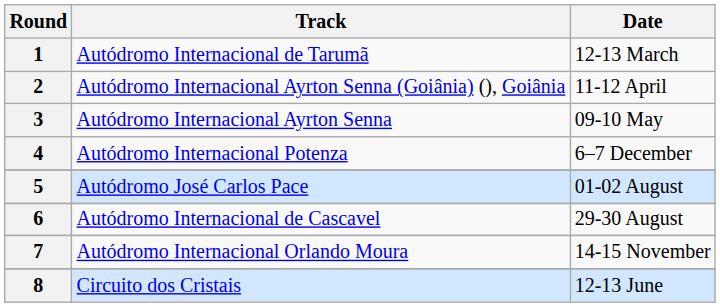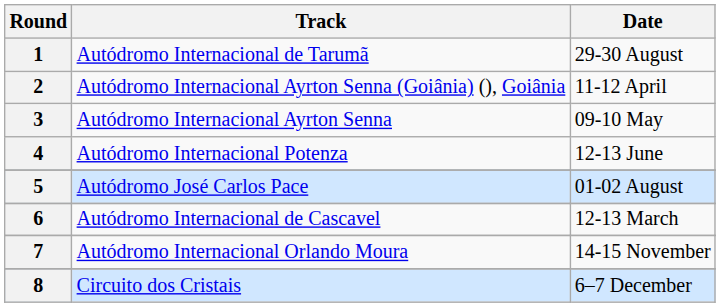1 | Date: 12-13 March -> 29-30 August
4 | Date: 6–7 December -> 12-13 June
6 | Date: 29-30 August -> 12-13 March
8 | Date: 12-13 June -> 6–7 December
